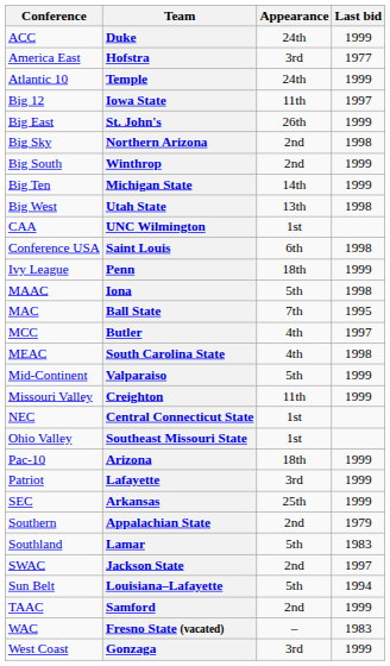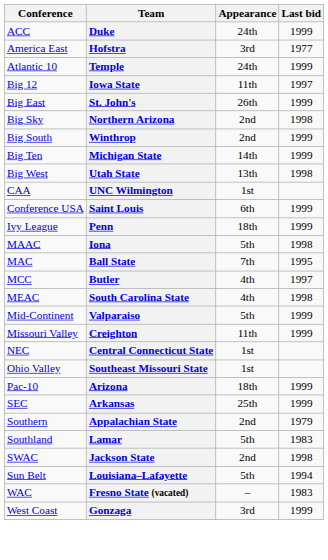Saint Louis | Last bid: 1998 -> 1999
- row: Patriot | Lafayette | 3rd | 1999
Jackson State | Last bid: 1997 -> 1998
- row: TAAC | Samford | 2nd | 1999
